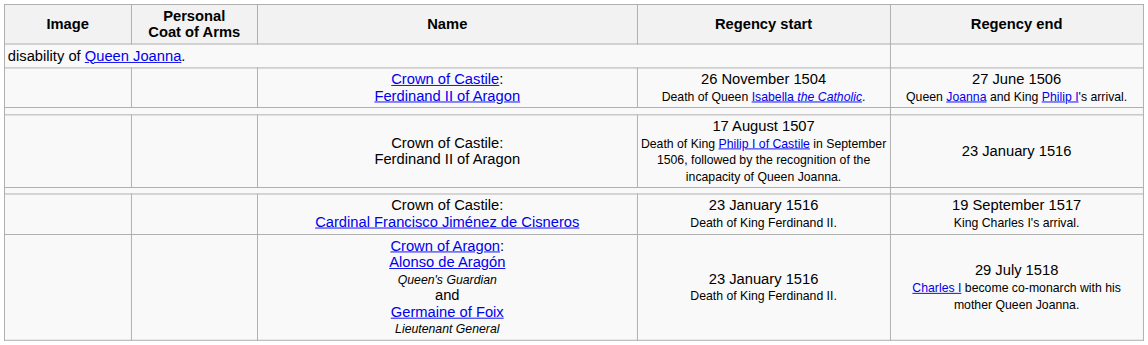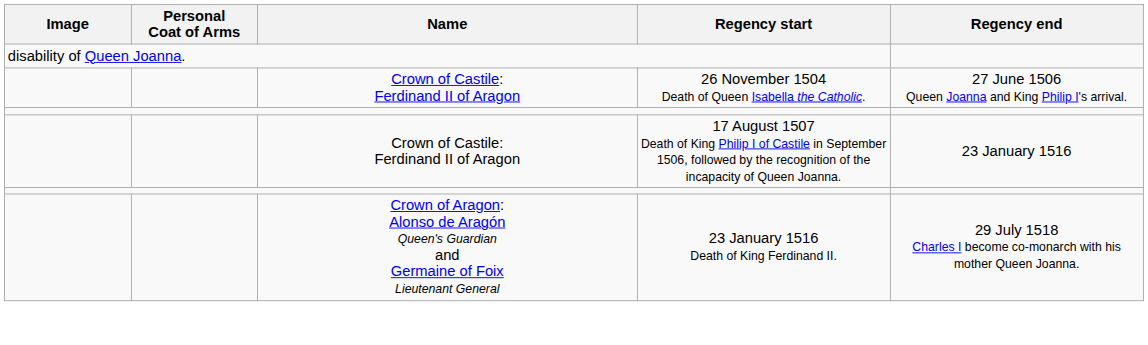- row: Crown of Castile: Cardinal Francisco Jiménez de Cisneros | 23 January 1516 Death of King Ferdinand II. | 19 September 1517 King Charles I's arrival.
